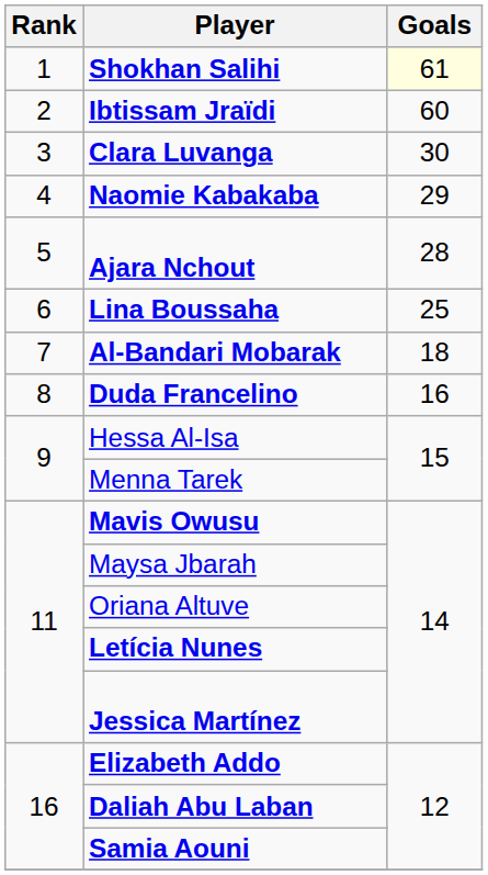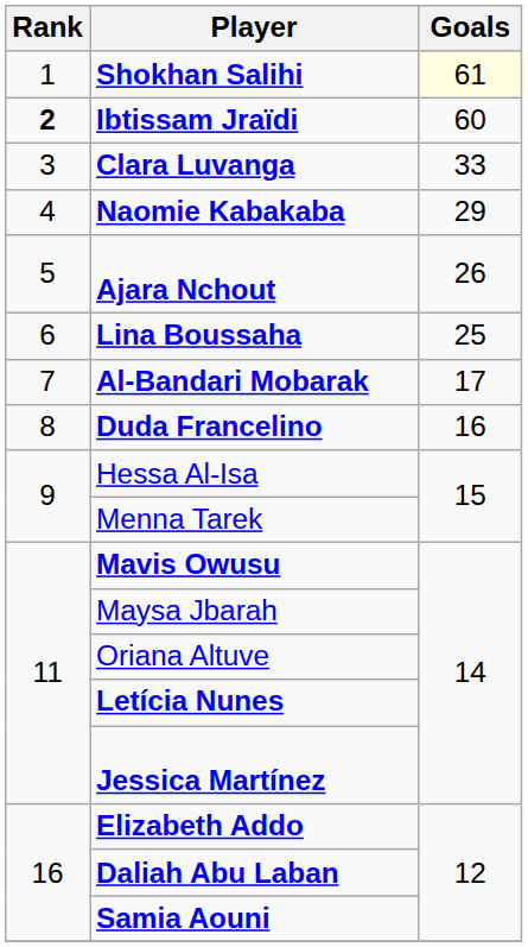Ibtissam Jraïdi | Rank: normal -> bold
Clara Luvanga | Goals: 30 -> 33
Ajara Nchout | Goals: 28 -> 26
Al-Bandari Mobarak | Goals: 18 -> 17
